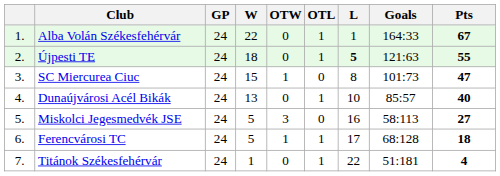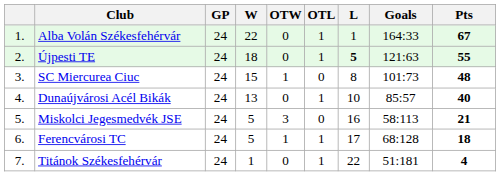SC Miercurea Ciuc | Pts: 47 -> 48
Miskolci Jegesmedvék JSE | Pts: 27 -> 21
